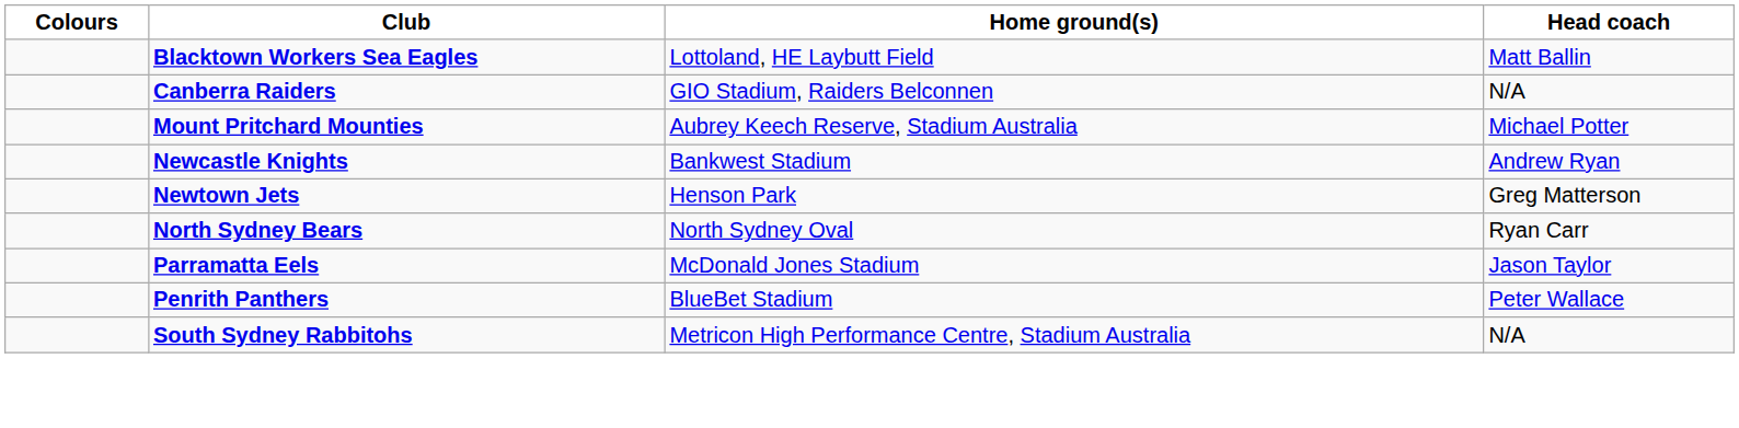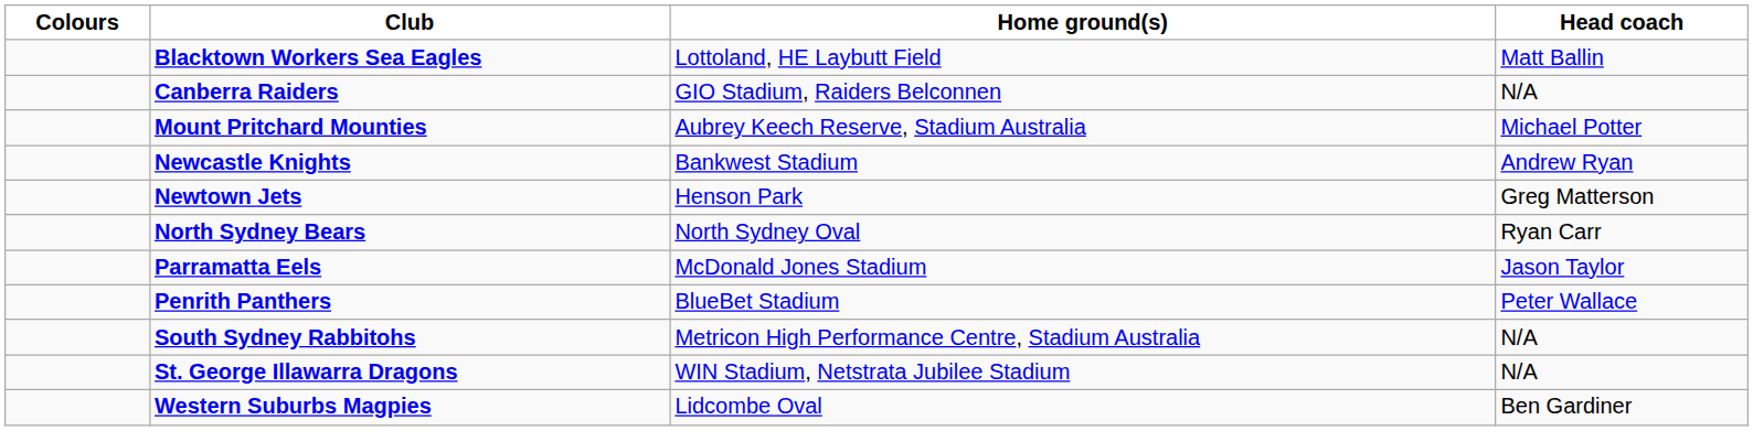+ row: St. George Illawarra Dragons | WIN Stadium, Netstrata Jubilee Stadium | N/A
+ row: Western Suburbs Magpies | Lidcombe Oval | Ben Gardiner
